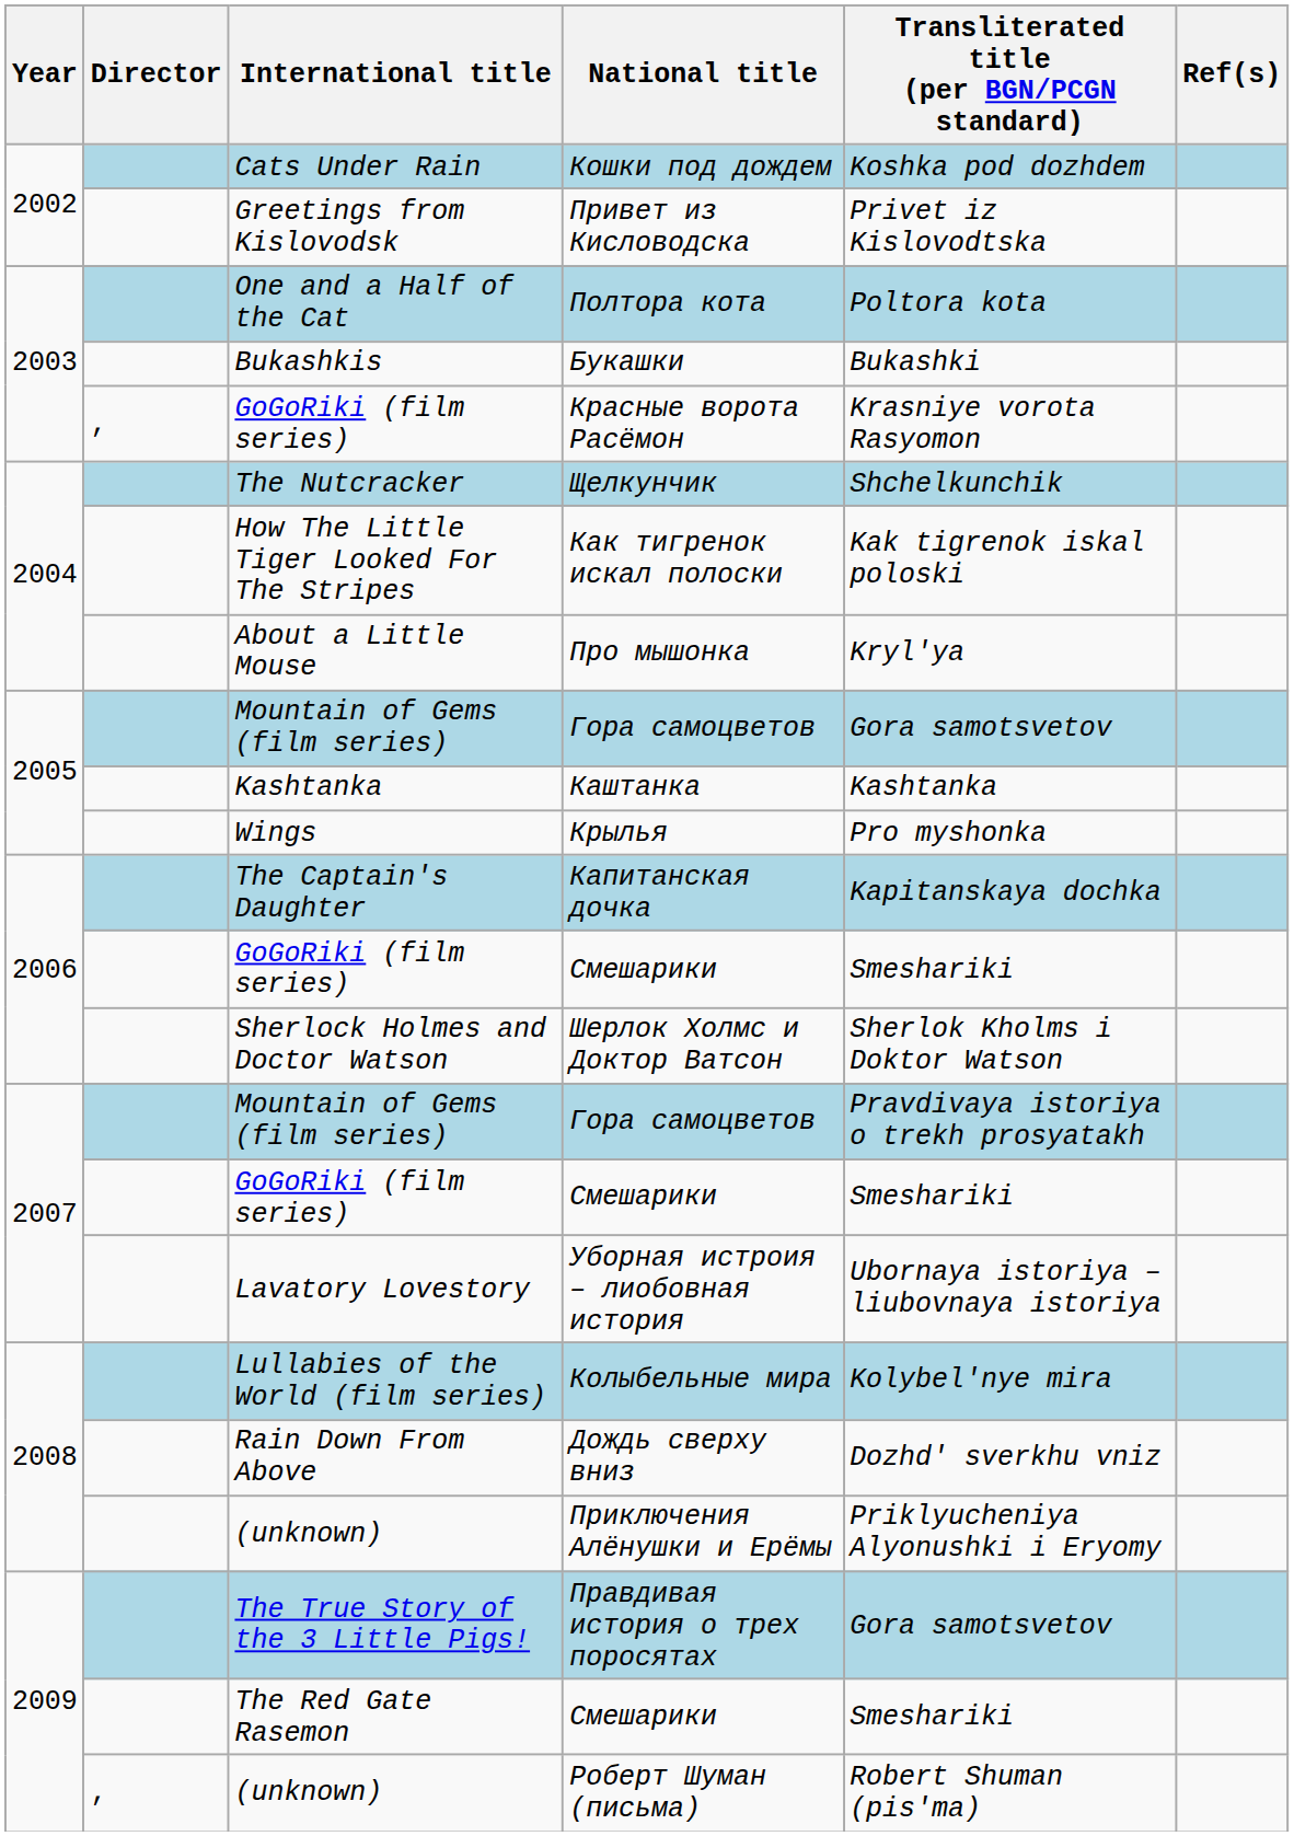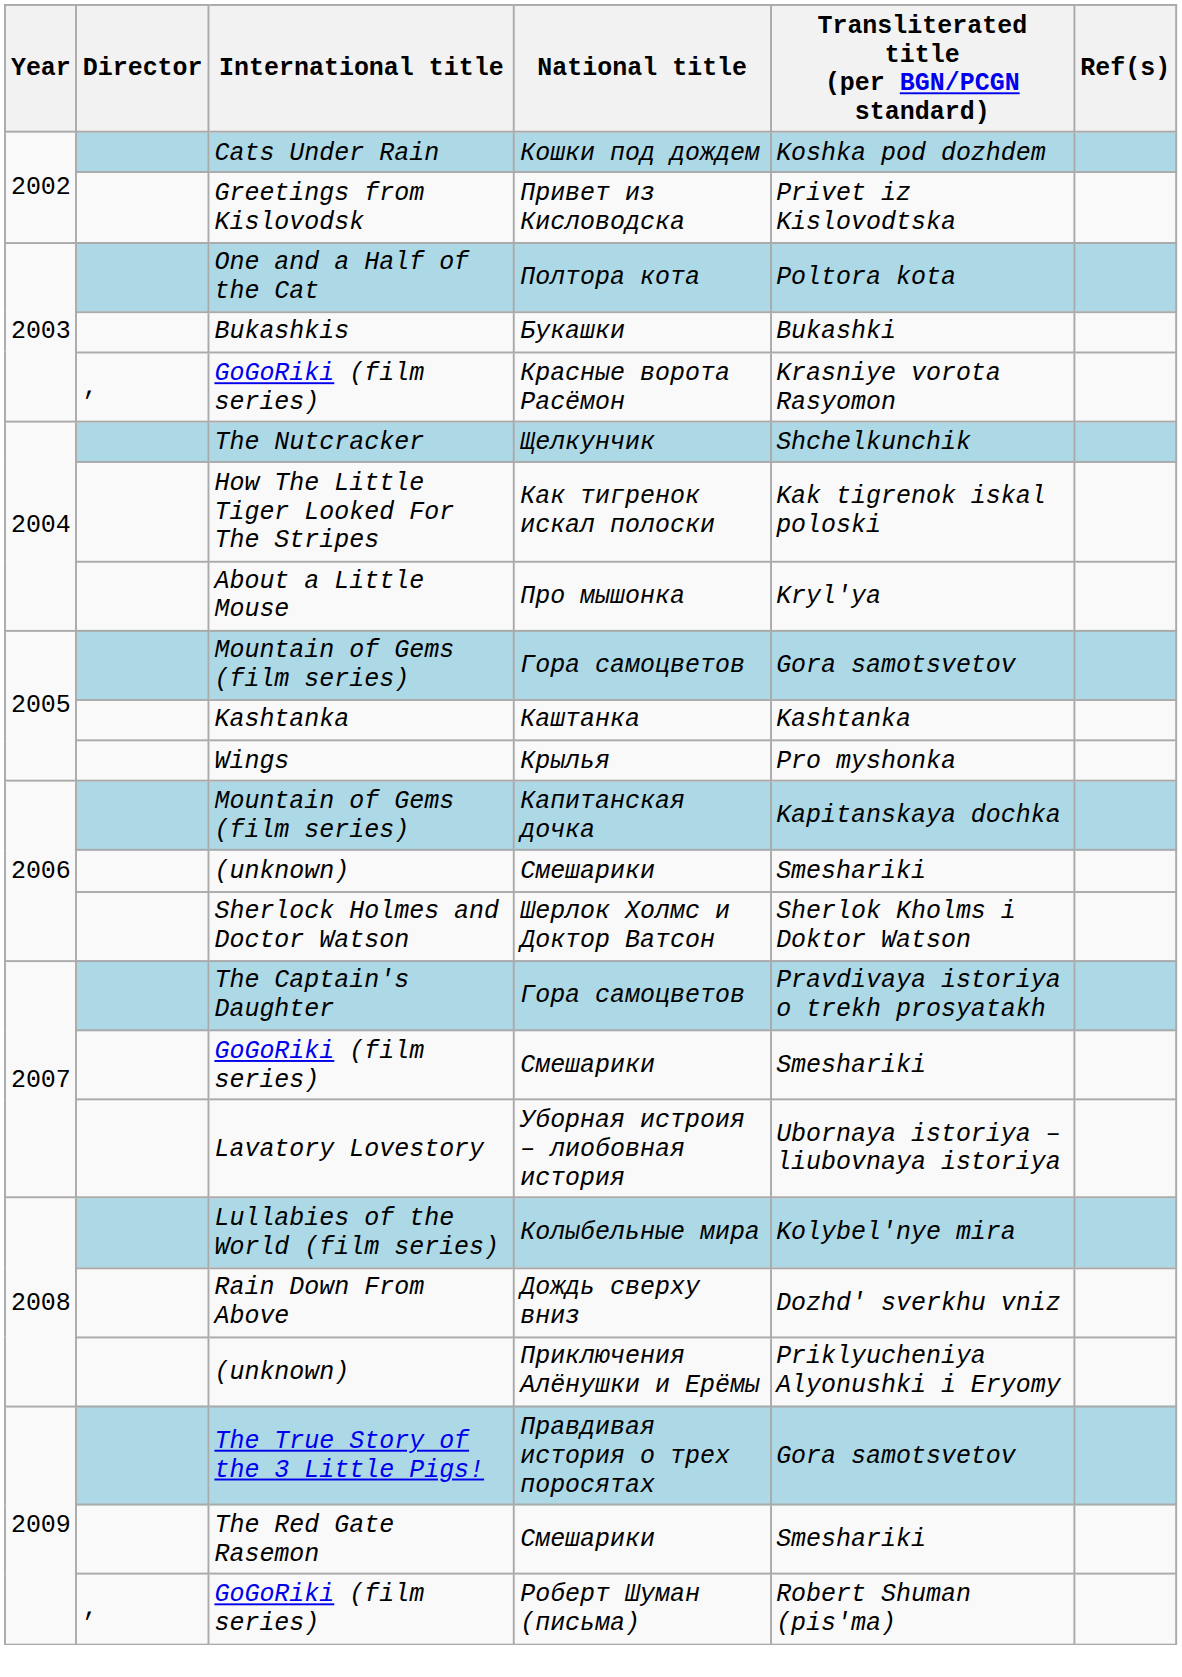Капитанская дочка | International title: The Captain's Daughter -> Mountain of Gems (film series)
2006 / Смешарики | International title: GoGoRiki (film series) -> (unknown)
2007 / Гора самоцветов | International title: Mountain of Gems (film series) -> The Captain's Daughter
Роберт Шуман (письма) | International title: (unknown) -> GoGoRiki (film series)
